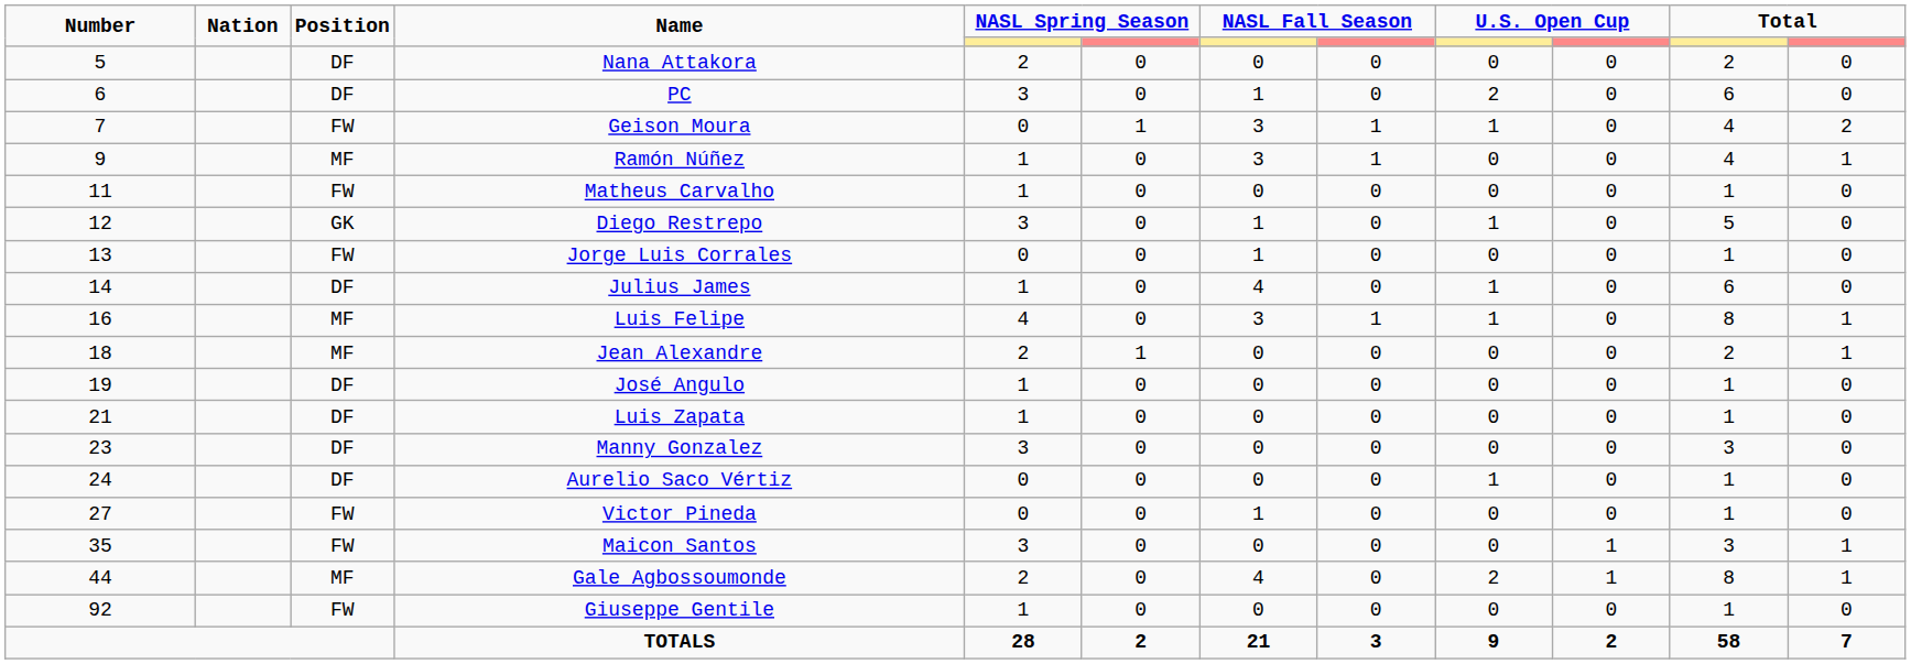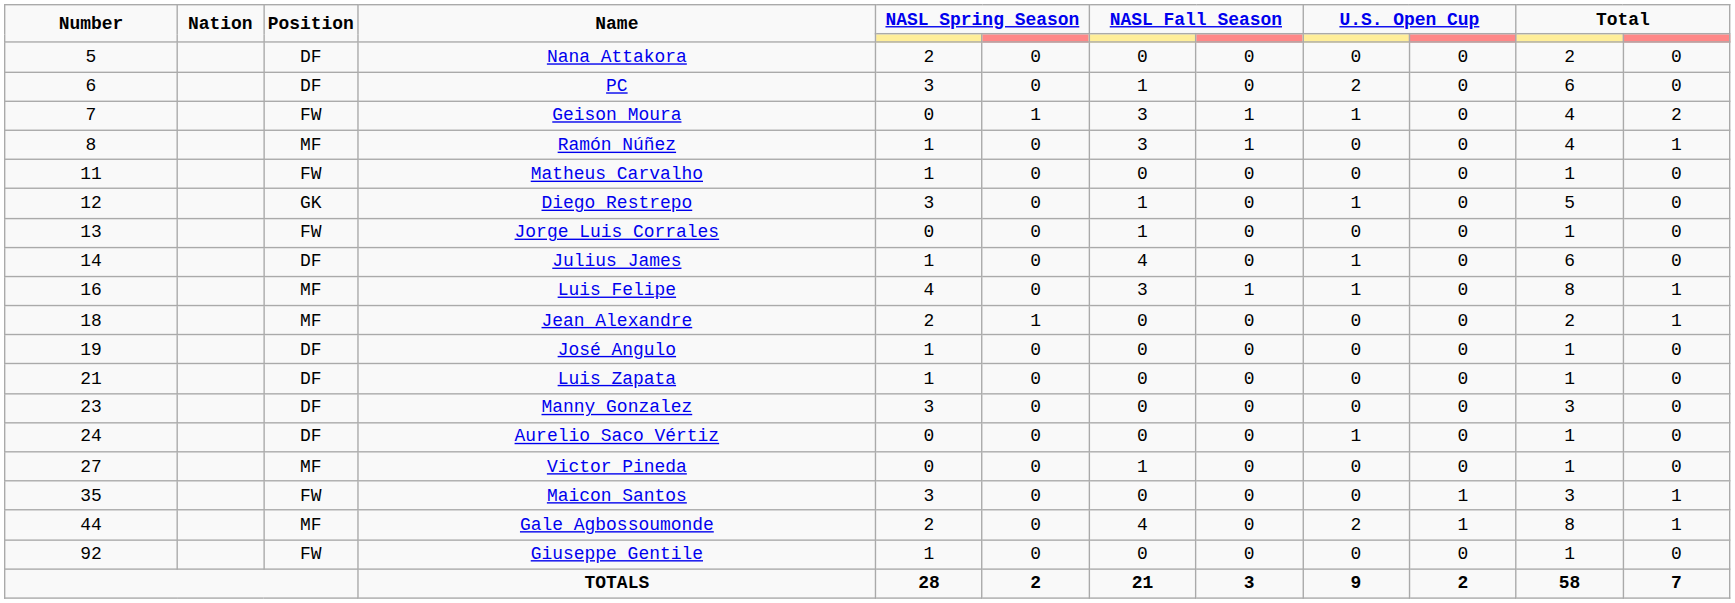Ramón Núñez | Number: 9 -> 8
Victor Pineda | Position: FW -> MF
